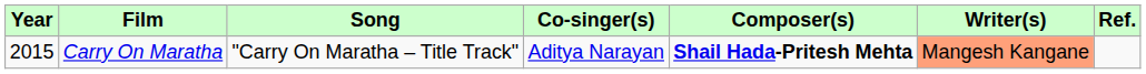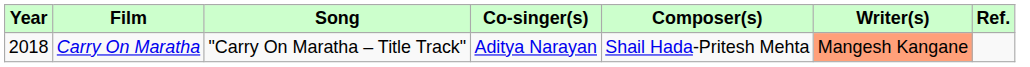Carry On Maratha | Year: 2015 -> 2018
Carry On Maratha | Composer(s): bold -> normal
